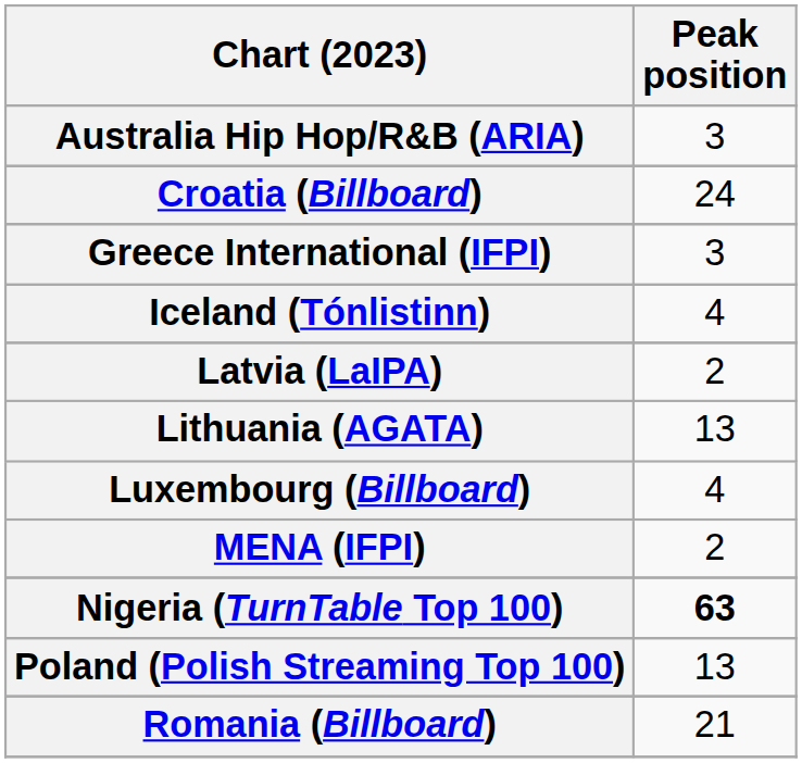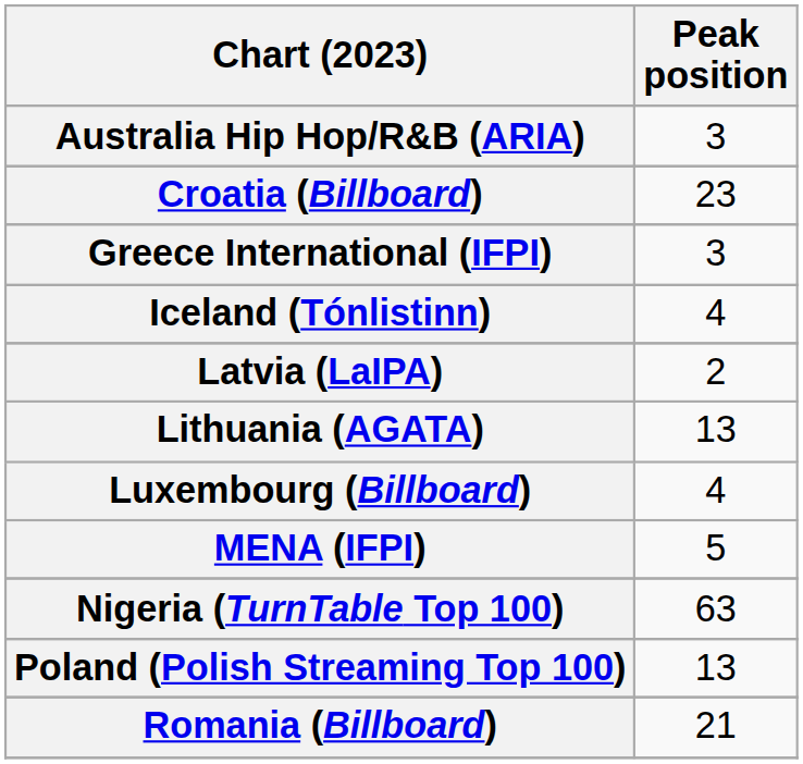Croatia (Billboard) | Peak position: 24 -> 23
MENA (IFPI) | Peak position: 2 -> 5
Nigeria (TurnTable Top 100) | Peak position: bold -> normal
